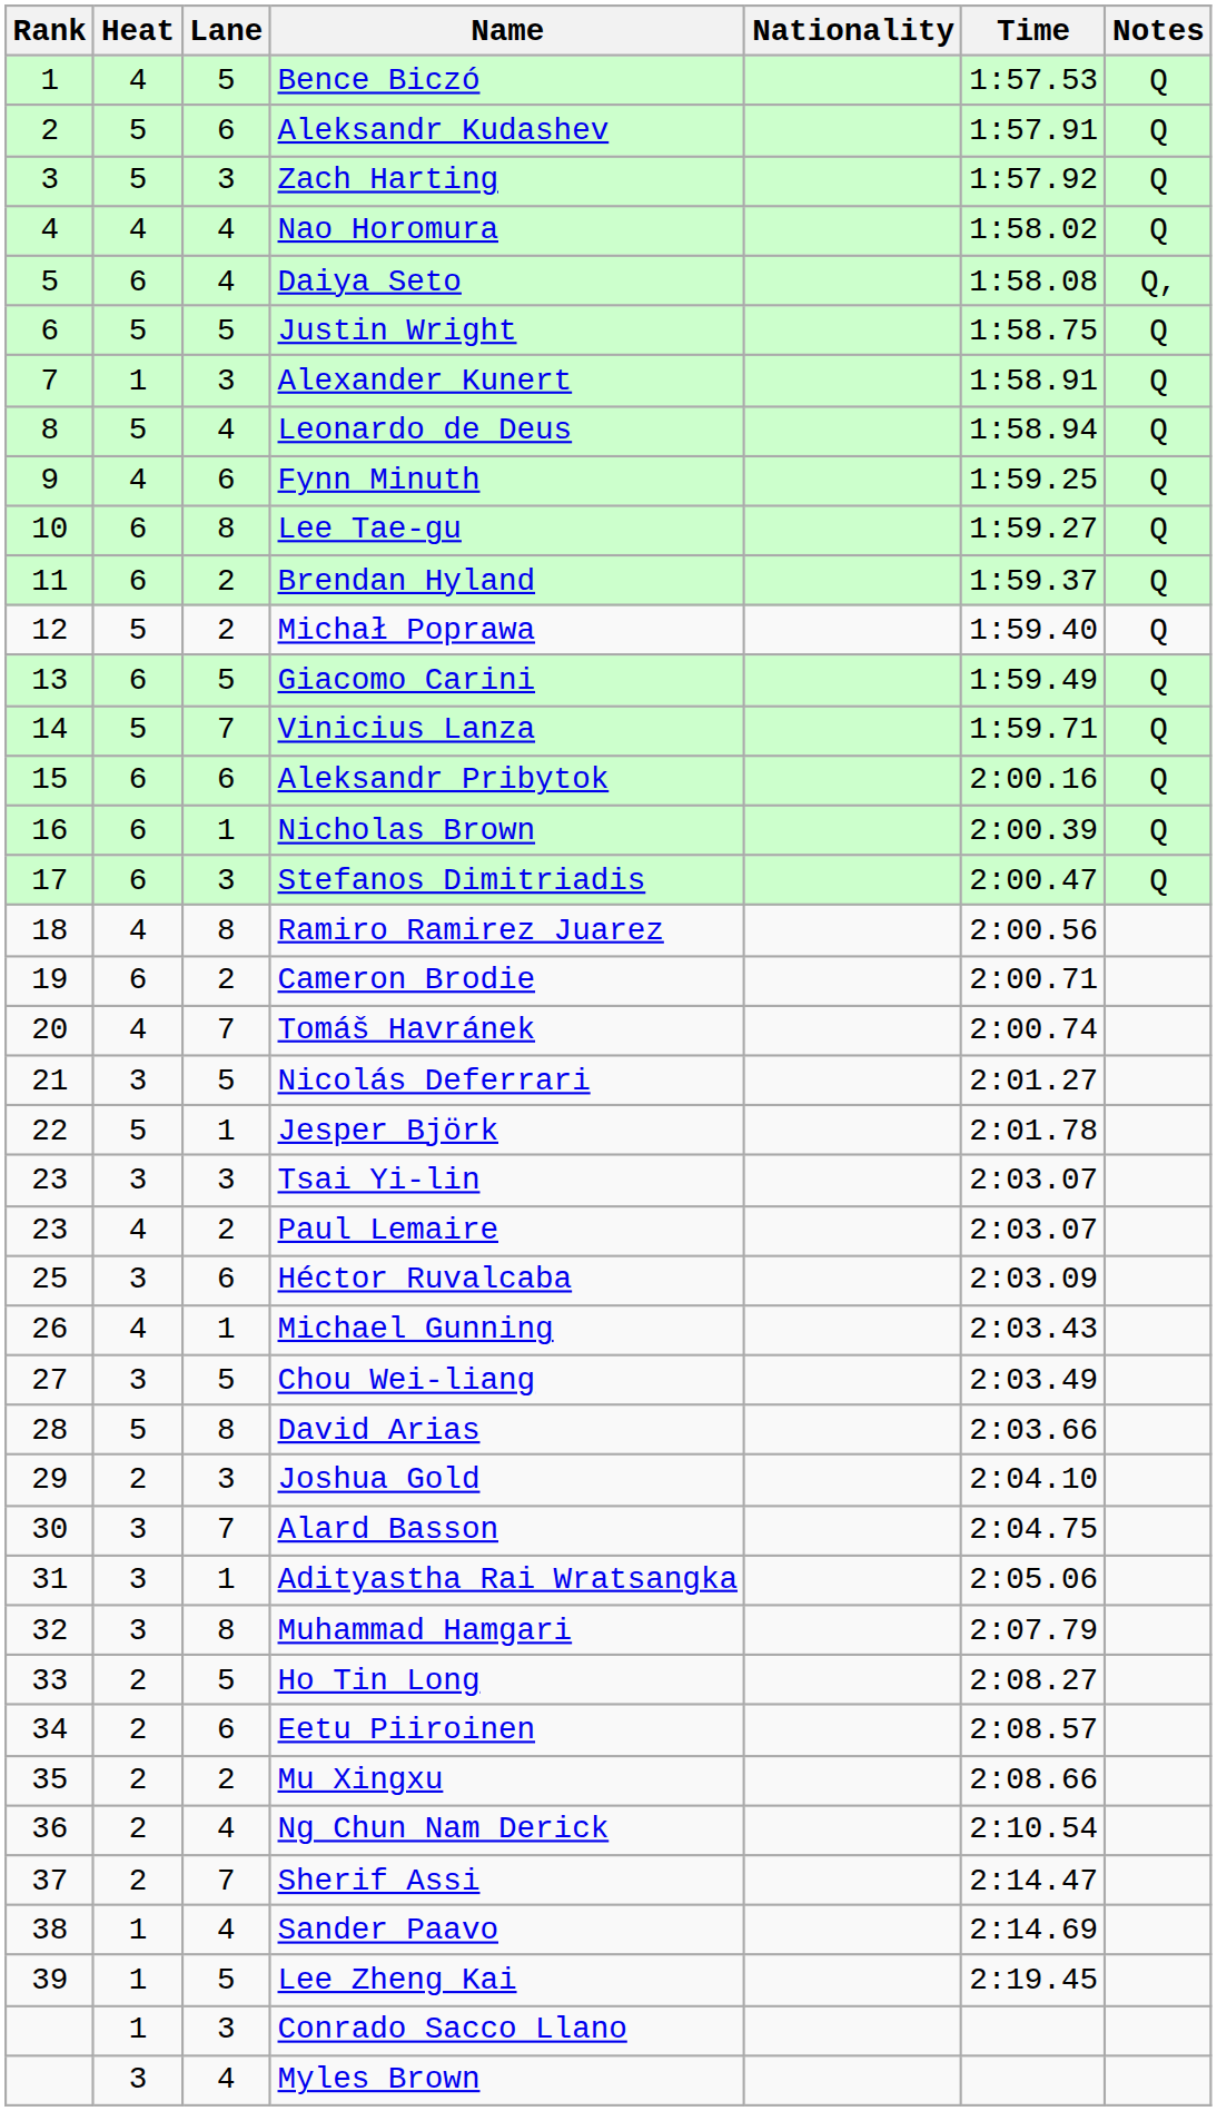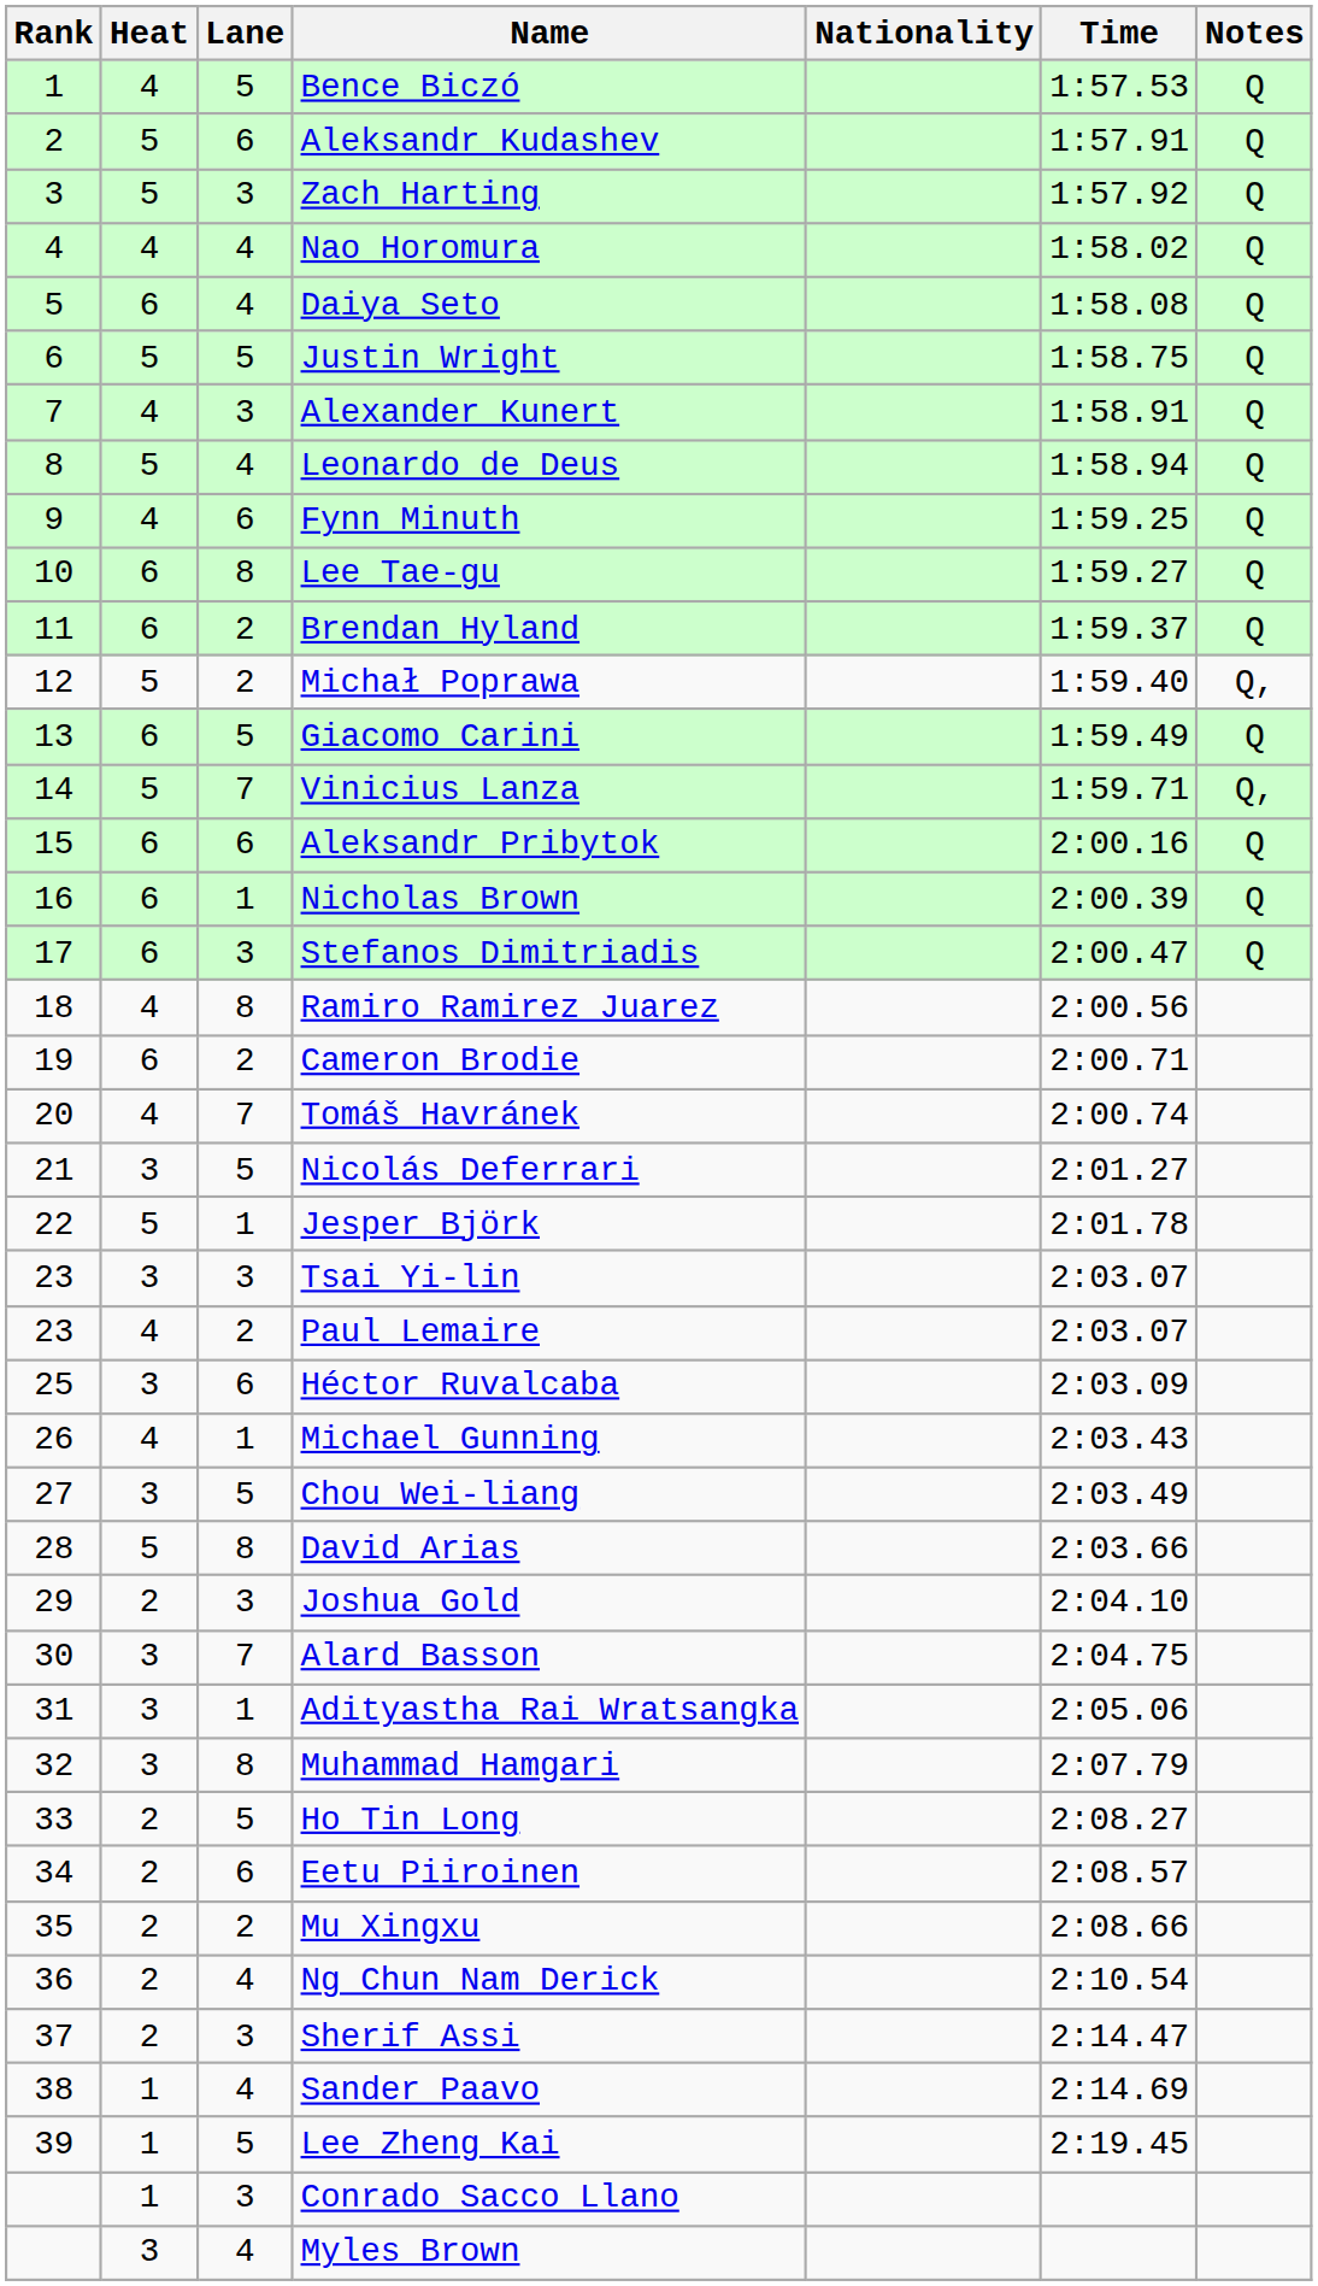Daiya Seto | Notes: Q, -> Q
Alexander Kunert | Heat: 1 -> 4
Michał Poprawa | Notes: Q -> Q,
Vinicius Lanza | Notes: Q -> Q,
Sherif Assi | Lane: 7 -> 3
